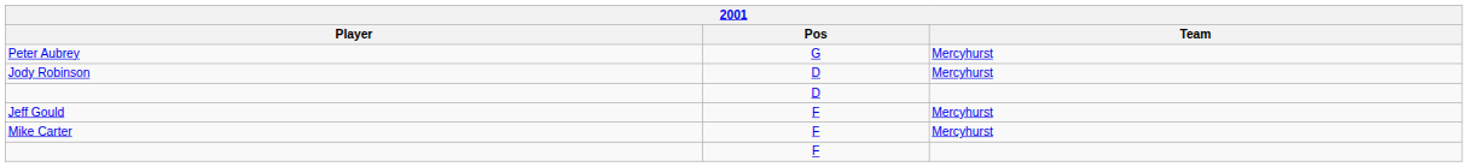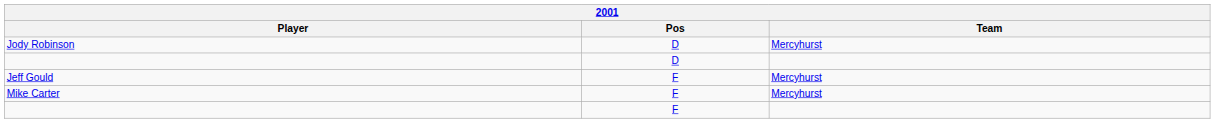- row: Peter Aubrey | G | Mercyhurst
